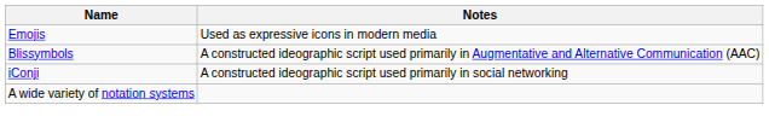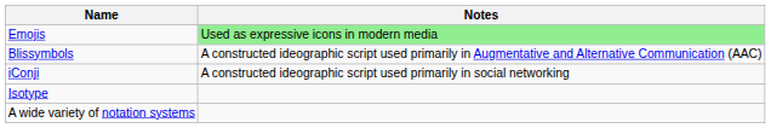Emojis | Notes: no background -> lightgreen background
+ row: Isotype
